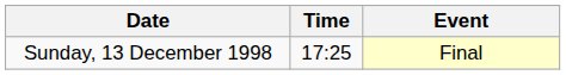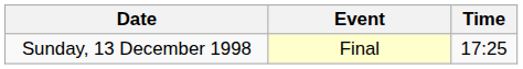columns swapped: Time <-> Event
